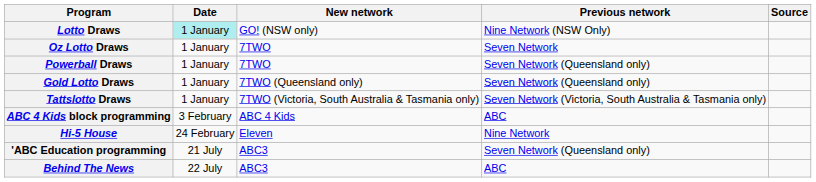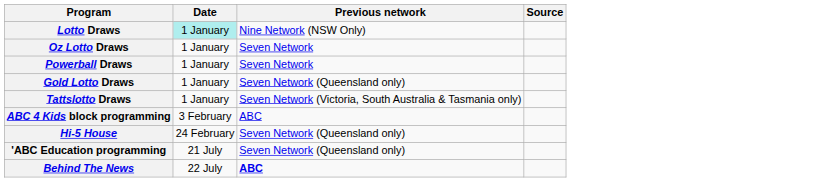- column: New network | GO! (NSW only) | 7TWO | 7TWO | 7TWO (Queensland only) | 7TWO (Victoria, South Australia & Tasmania only) | ABC 4 Kids | Eleven | ABC3 | ABC3
Powerball Draws | Previous network: Seven Network (Queensland only) -> Seven Network
Hi-5 House | Previous network: Nine Network -> Seven Network (Queensland only)
Behind The News | Previous network: normal -> bold
